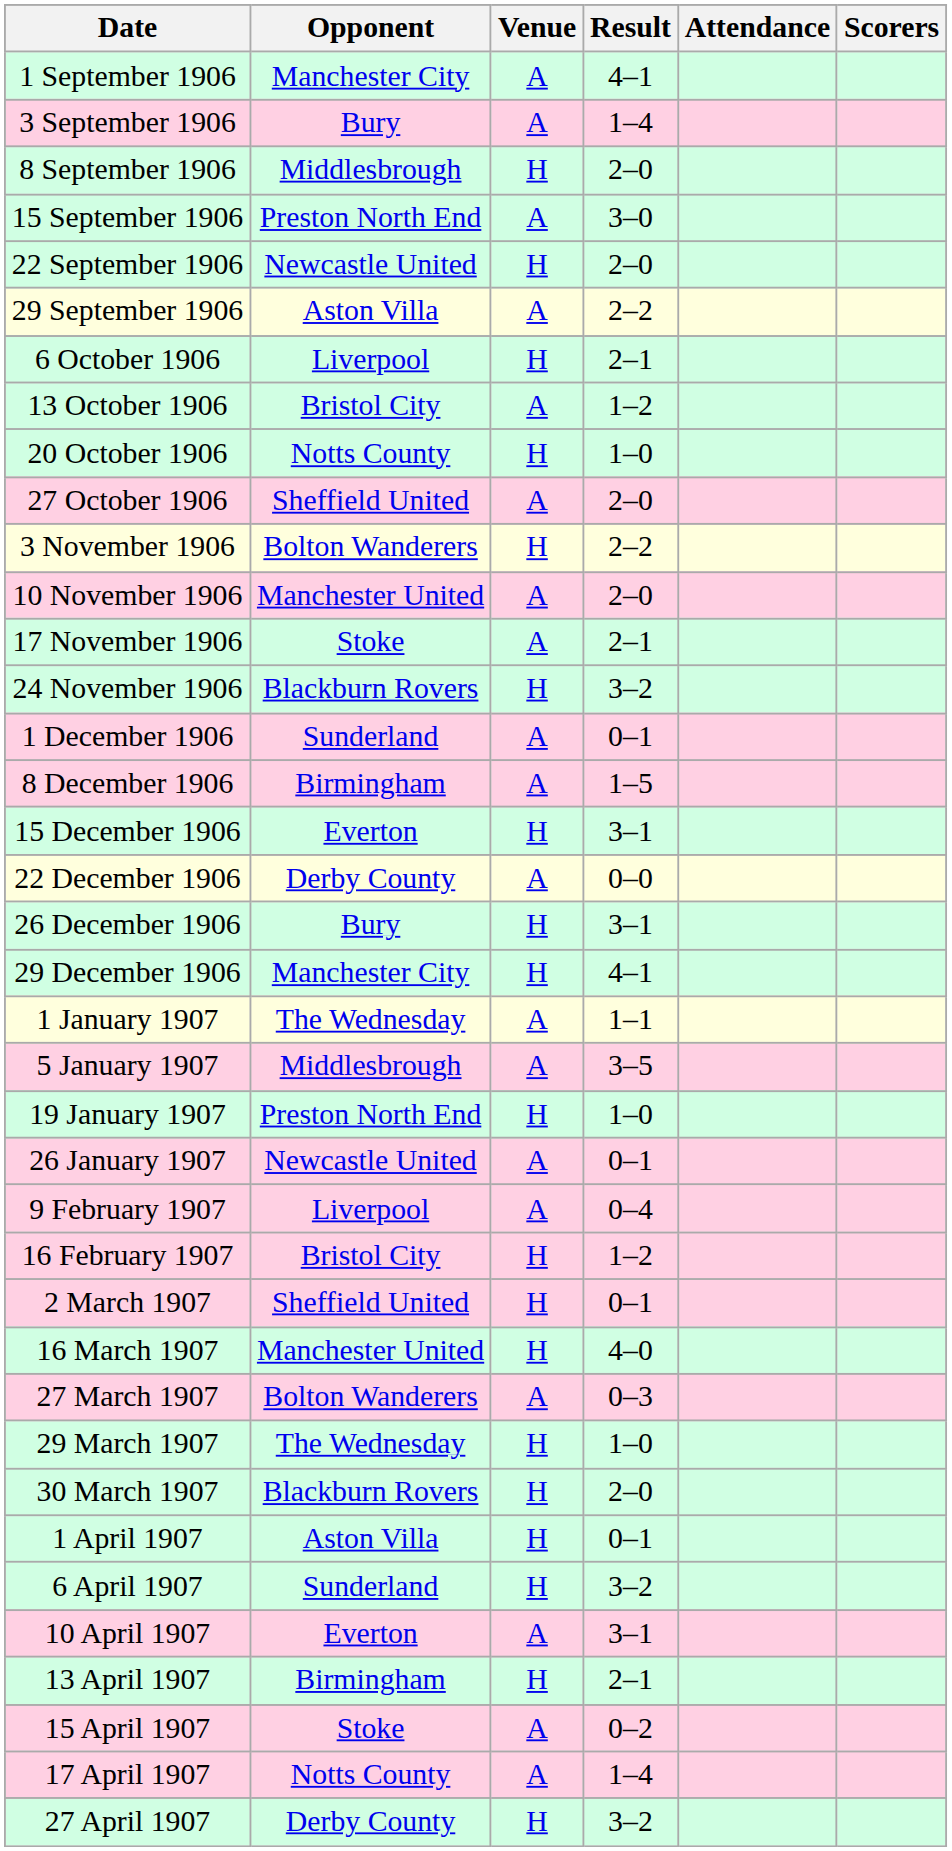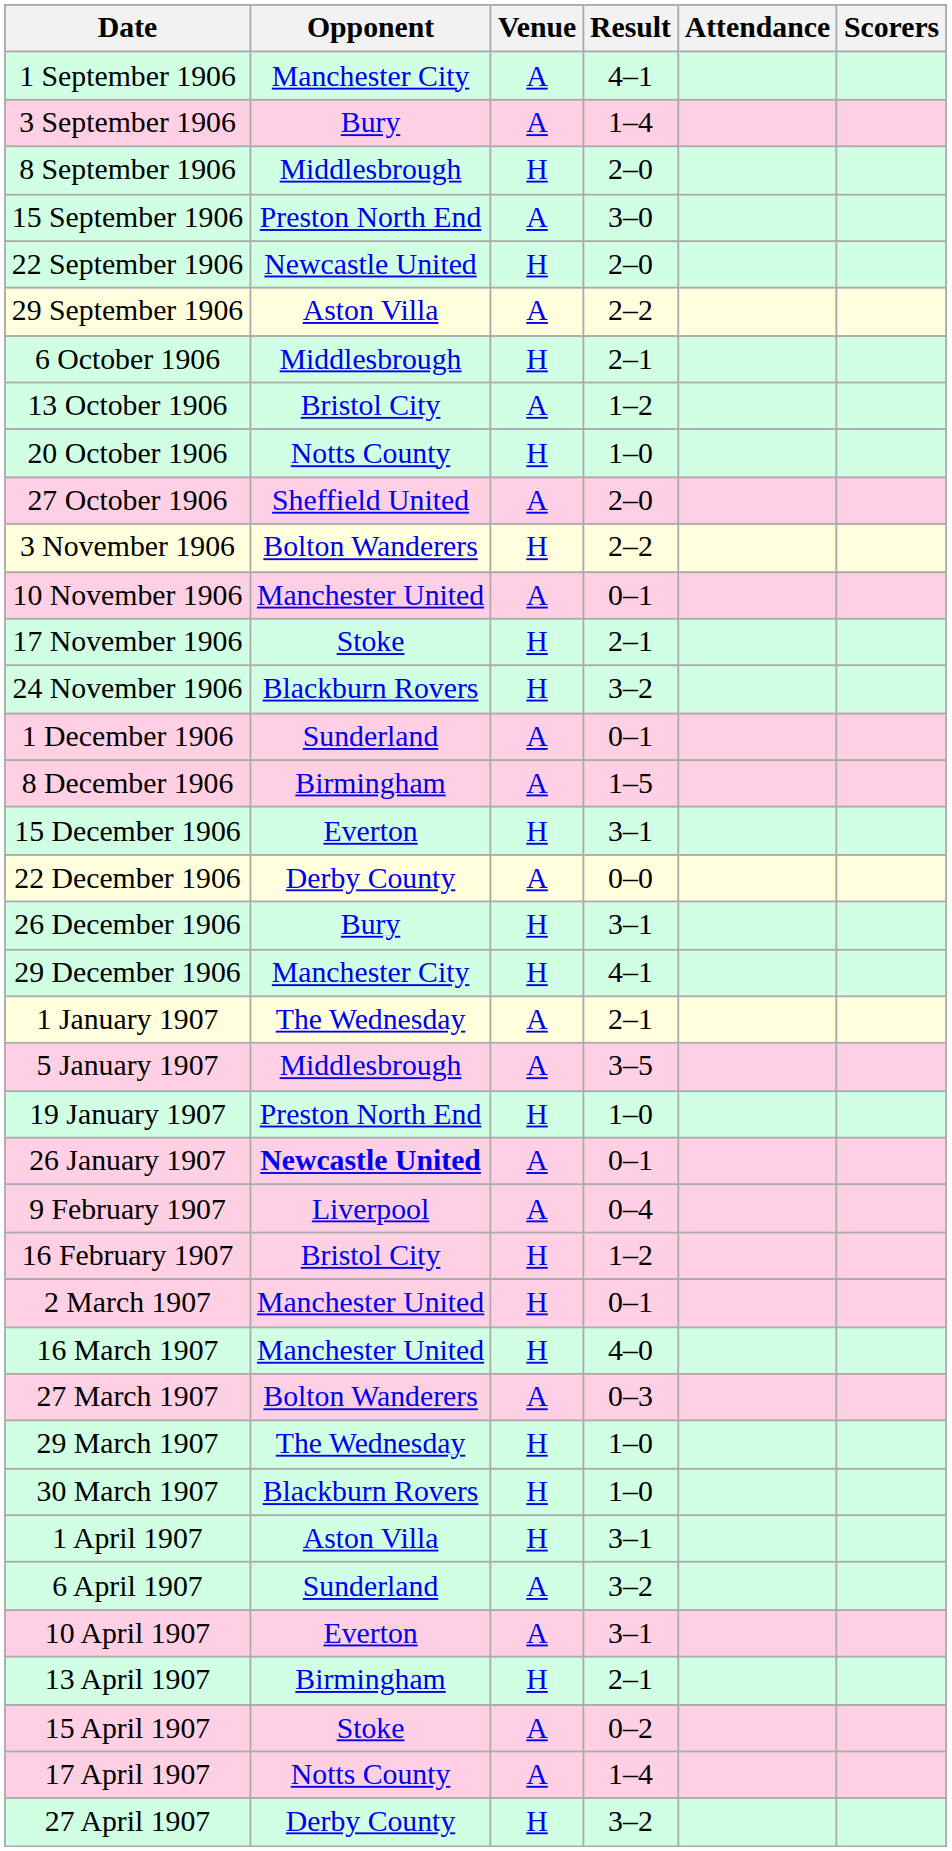6 October 1906 | Opponent: Liverpool -> Middlesbrough
10 November 1906 | Result: 2–0 -> 0–1
17 November 1906 | Venue: A -> H
1 January 1907 | Result: 1–1 -> 2–1
26 January 1907 | Opponent: normal -> bold
2 March 1907 | Opponent: Sheffield United -> Manchester United
30 March 1907 | Result: 2–0 -> 1–0
1 April 1907 | Result: 0–1 -> 3–1
6 April 1907 | Venue: H -> A
